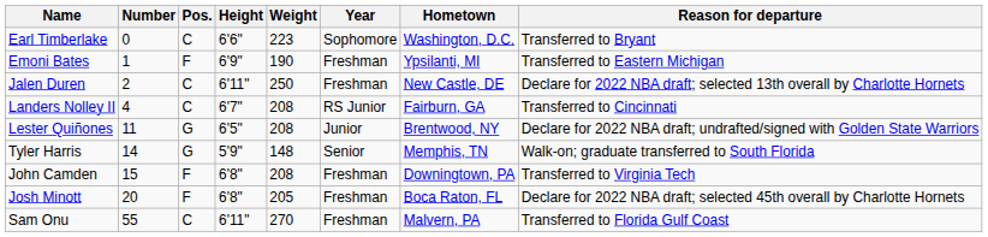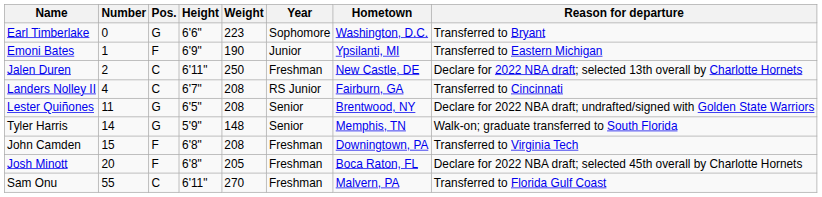Earl Timberlake | Pos.: C -> G
Emoni Bates | Year: Freshman -> Junior
Lester Quiñones | Year: Junior -> Senior
